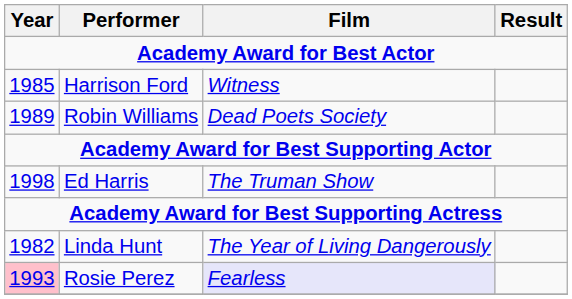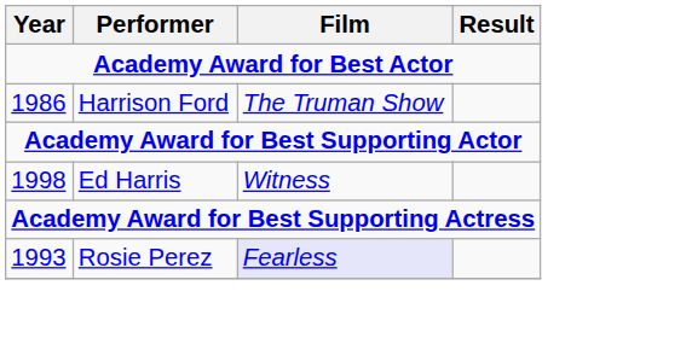Harrison Ford | Year: 1985 -> 1986
Harrison Ford | Film: Witness -> The Truman Show
- row: 1989 | Robin Williams | Dead Poets Society
Ed Harris | Film: The Truman Show -> Witness
- row: 1982 | Linda Hunt | The Year of Living Dangerously
Rosie Perez | Year: pink background -> no background
